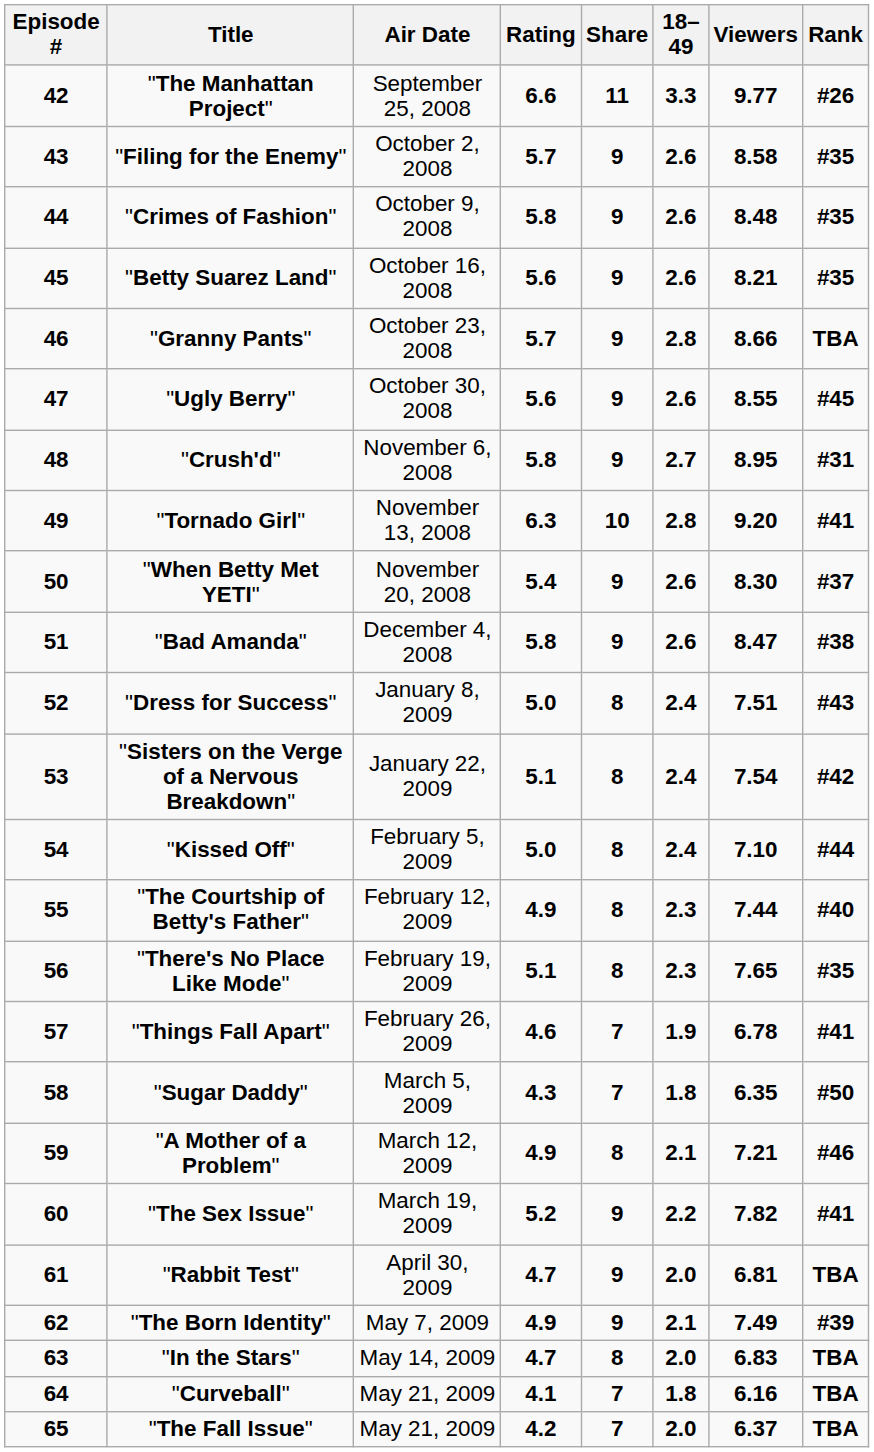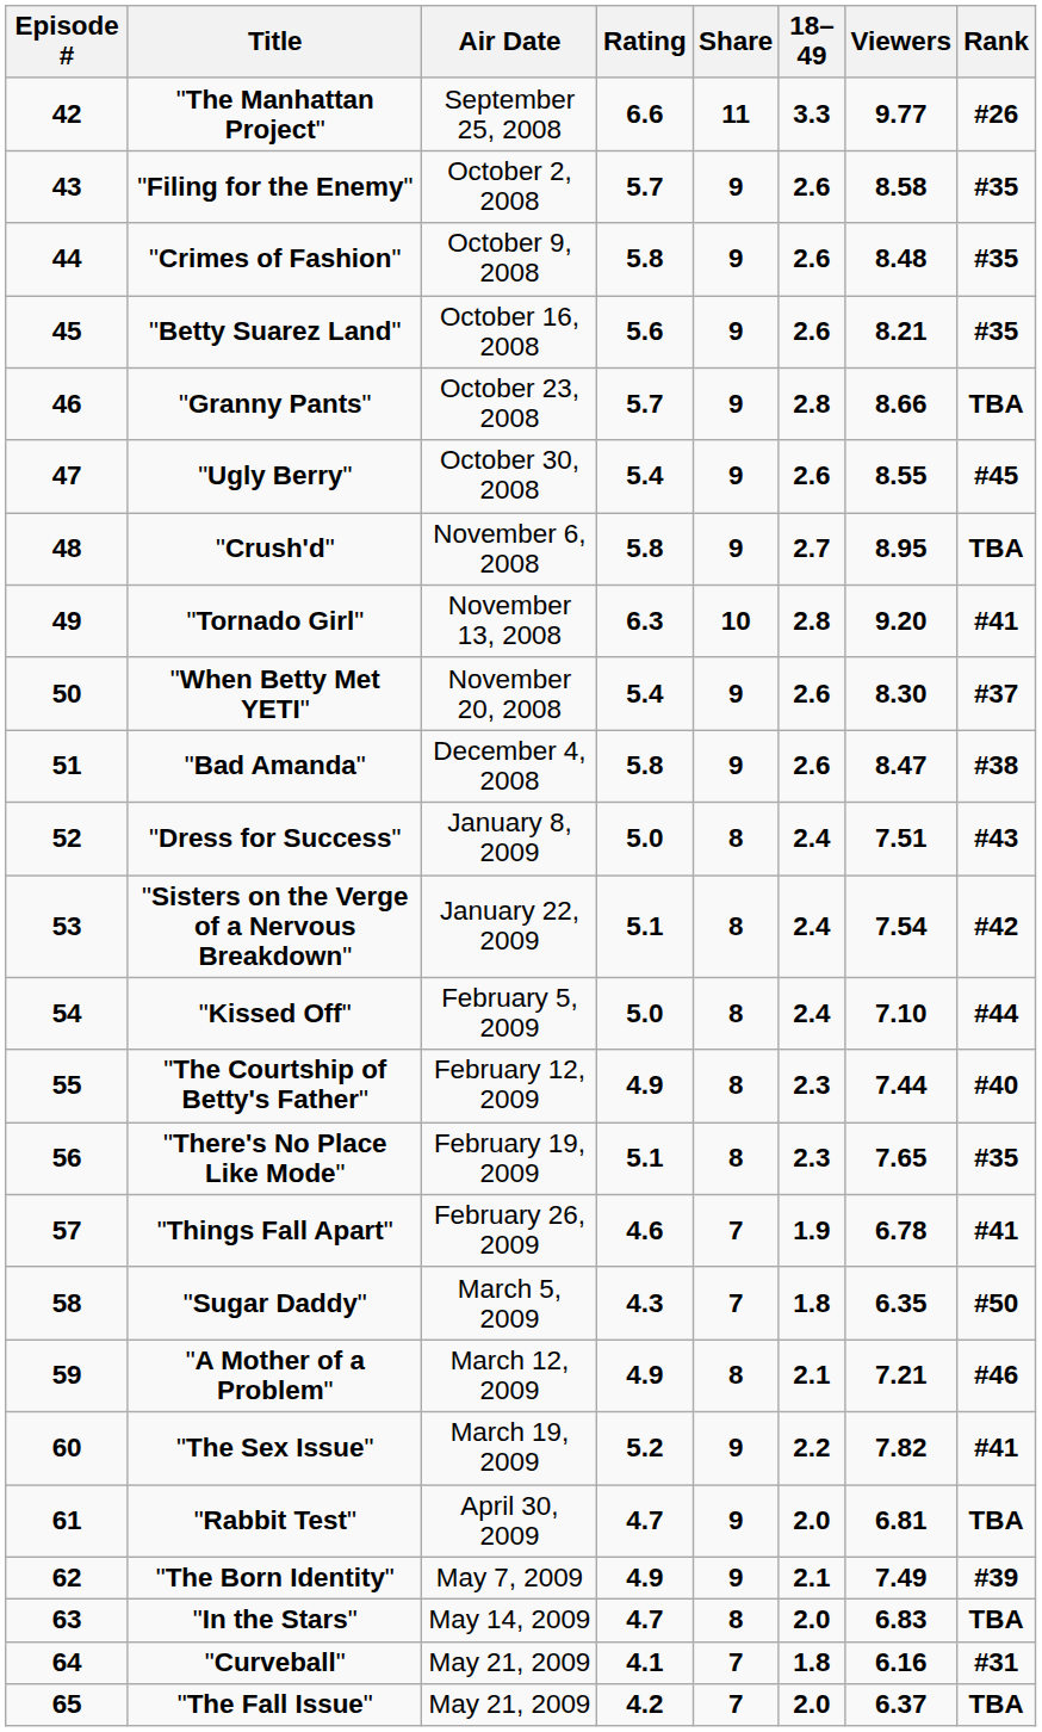"Ugly Berry" | Rating: 5.6 -> 5.4
"Crush'd" | Rank: #31 -> TBA
"Curveball" | Rank: TBA -> #31
